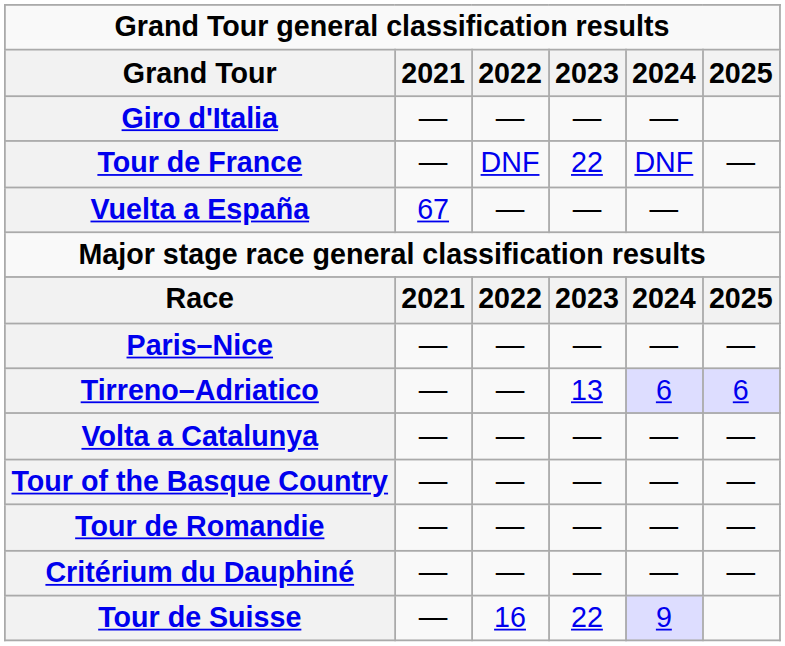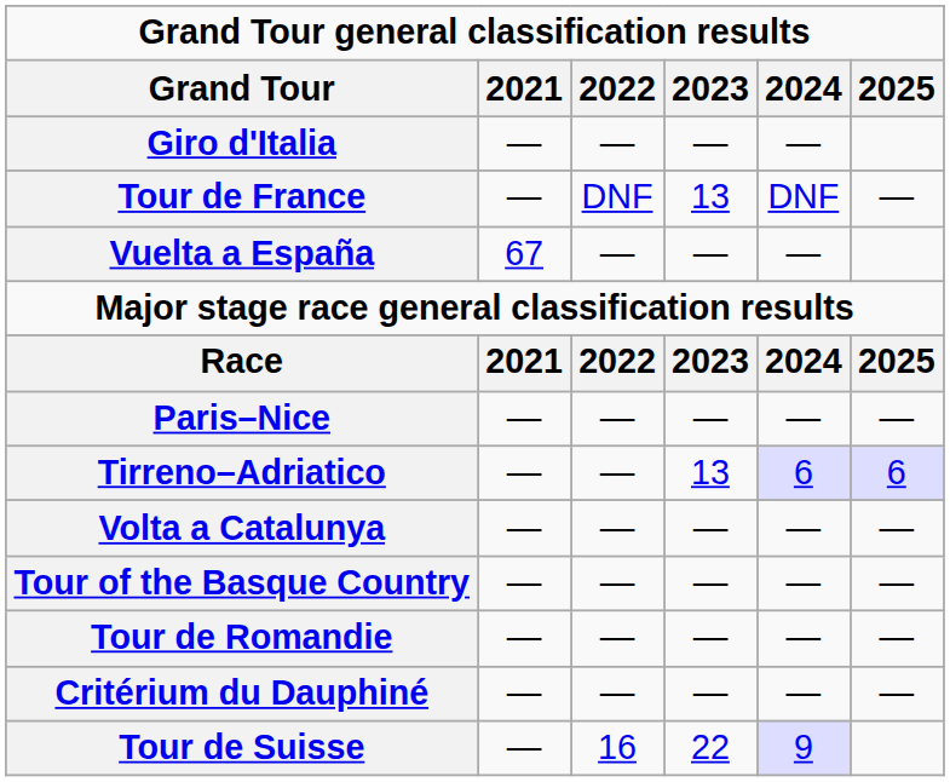Tour de France | 2023: 22 -> 13
